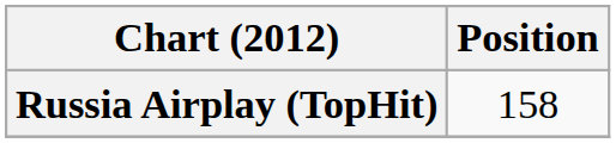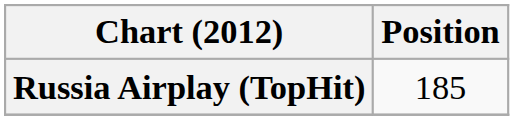Russia Airplay (TopHit) | Position: 158 -> 185
